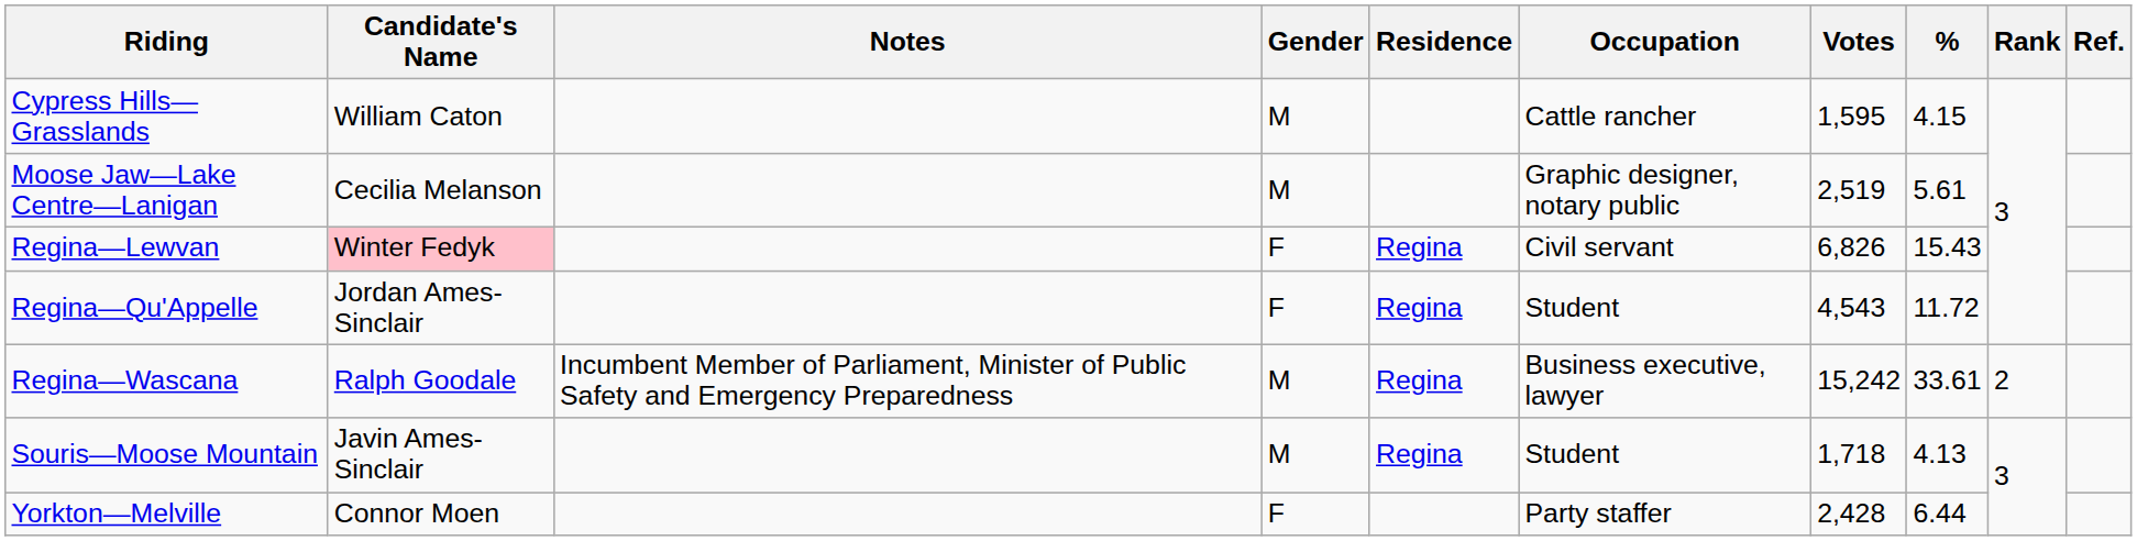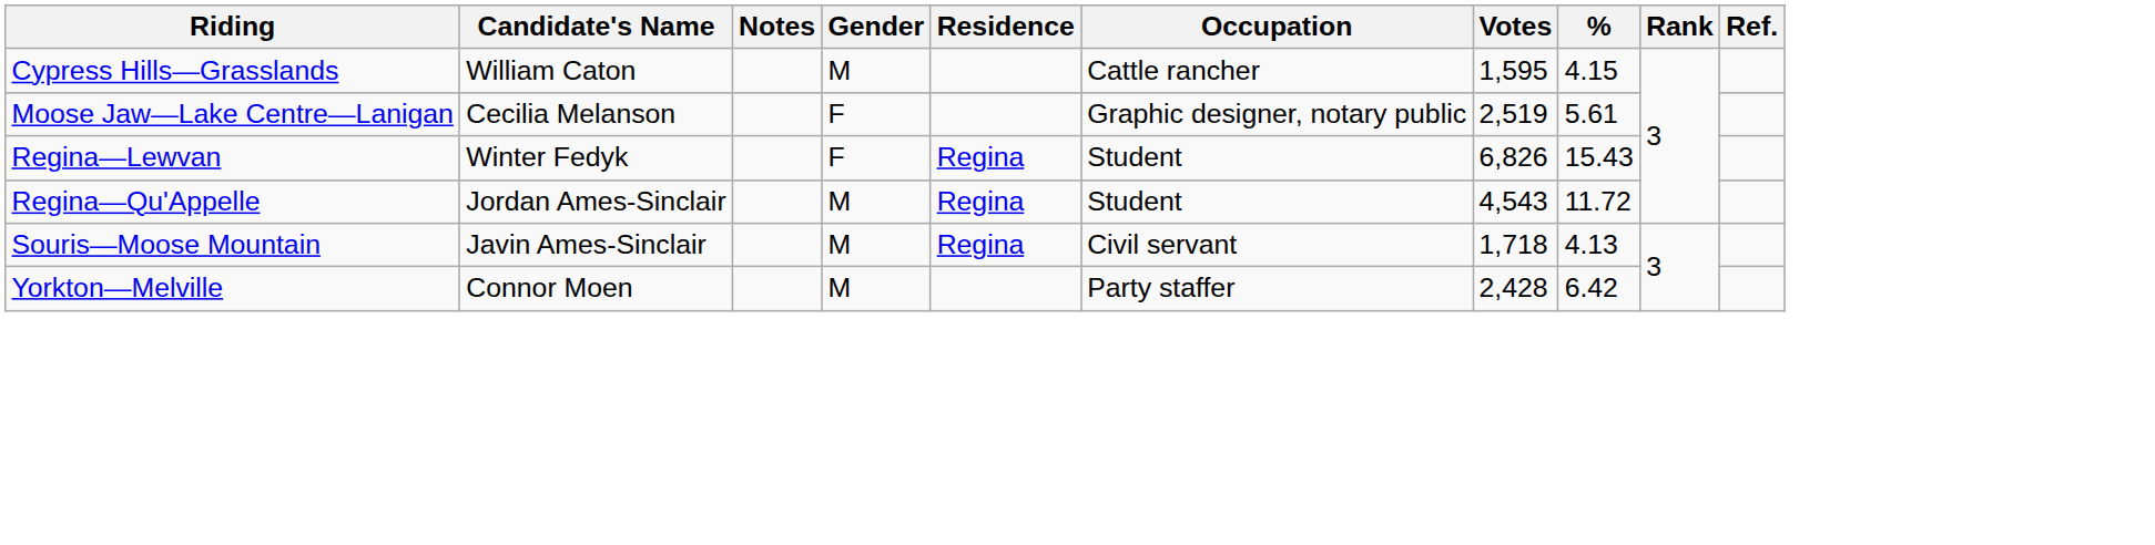Moose Jaw—Lake Centre—Lanigan | Gender: M -> F
Regina—Lewvan | Candidate's Name: pink background -> no background
Regina—Lewvan | Occupation: Civil servant -> Student
Regina—Qu'Appelle | Gender: F -> M
- row: Regina—Wascana | Ralph Goodale | Incumbent Member of Parliament, Minister of Public Safety and Emergency Preparedness | M | Regina | Business executive, lawyer | 15,242 | 33.61 | 2
Souris—Moose Mountain | Occupation: Student -> Civil servant
Yorkton—Melville | Gender: F -> M
Yorkton—Melville | %: 6.44 -> 6.42
